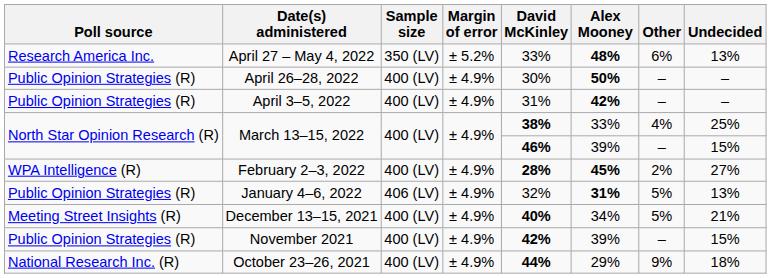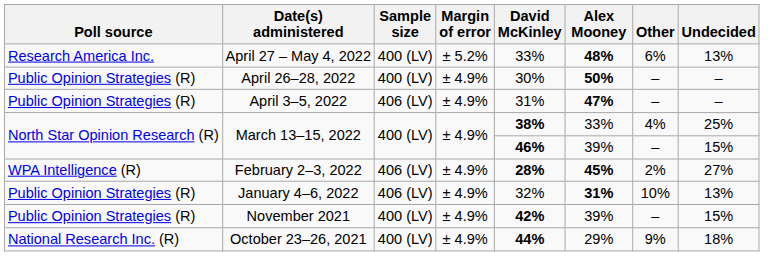April 27 – May 4, 2022 | Sample size: 350 (LV) -> 400 (LV)
April 3–5, 2022 | Sample size: 400 (LV) -> 406 (LV)
April 3–5, 2022 | Alex Mooney: 42% -> 47%
February 2–3, 2022 | Sample size: 400 (LV) -> 406 (LV)
January 4–6, 2022 | Other: 5% -> 10%
- row: Meeting Street Insights (R) | December 13–15, 2021 | 400 (LV) | ± 4.9% | 40% | 34% | 5% | 21%
